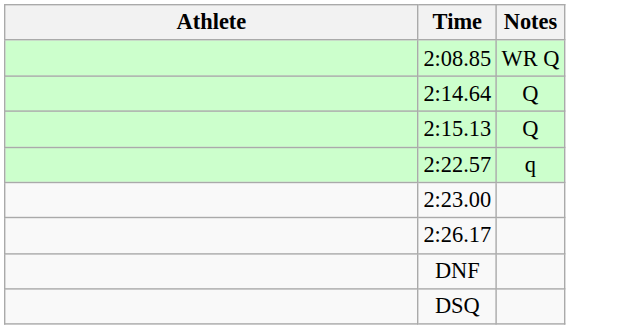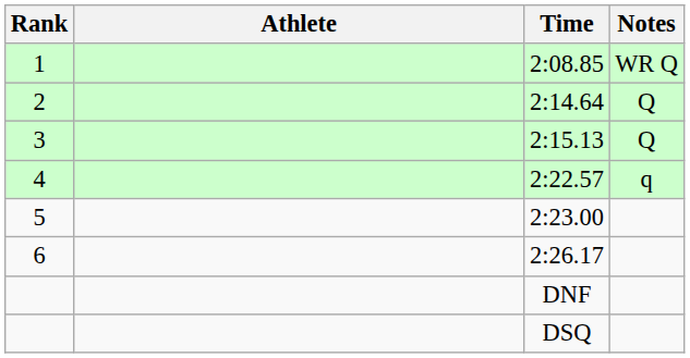+ column: Rank | 1 | 2 | 3 | 4 | 5 | 6
